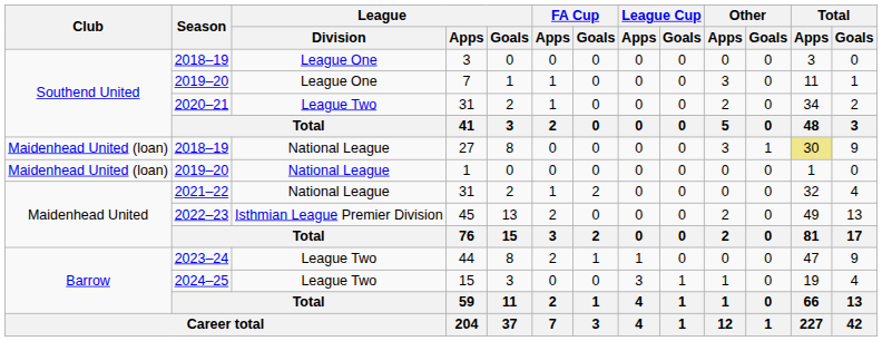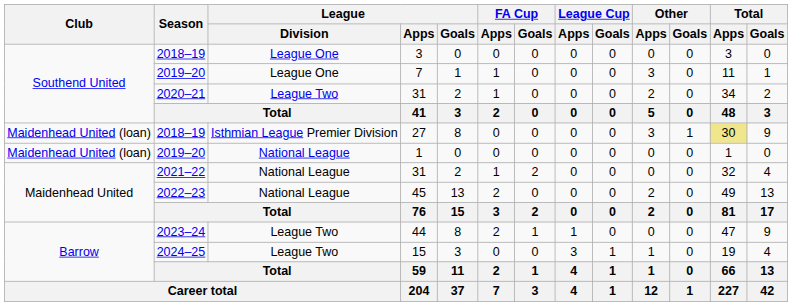27 | League / Division: National League -> Isthmian League Premier Division
45 | League / Division: Isthmian League Premier Division -> National League
